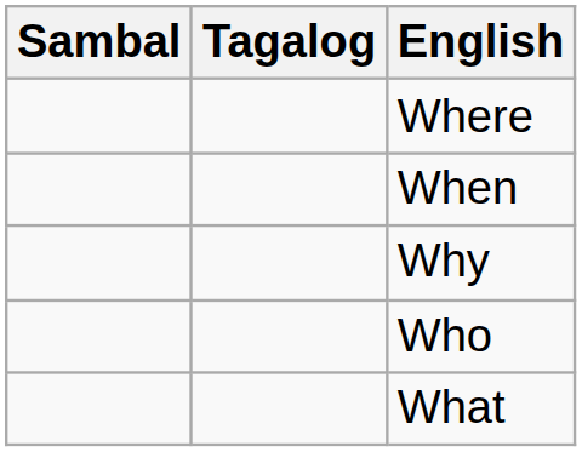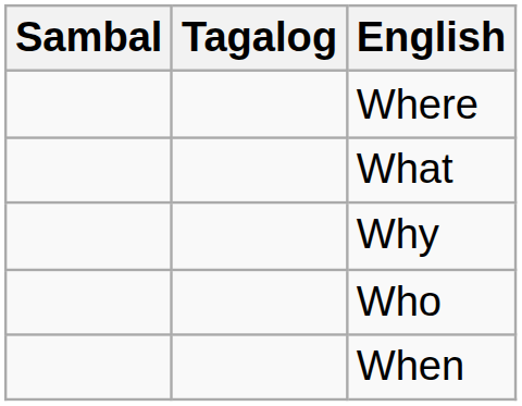rows swapped: What <-> When
